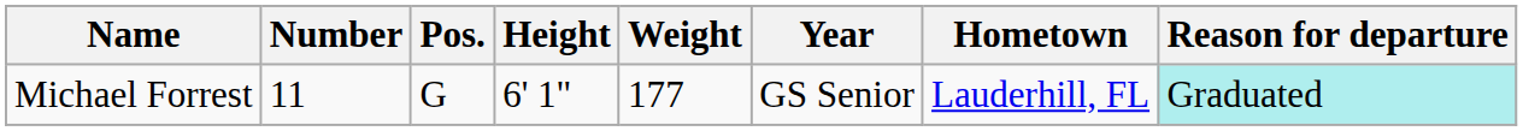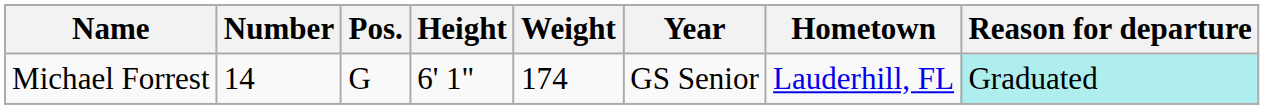Michael Forrest | Number: 11 -> 14
Michael Forrest | Weight: 177 -> 174
